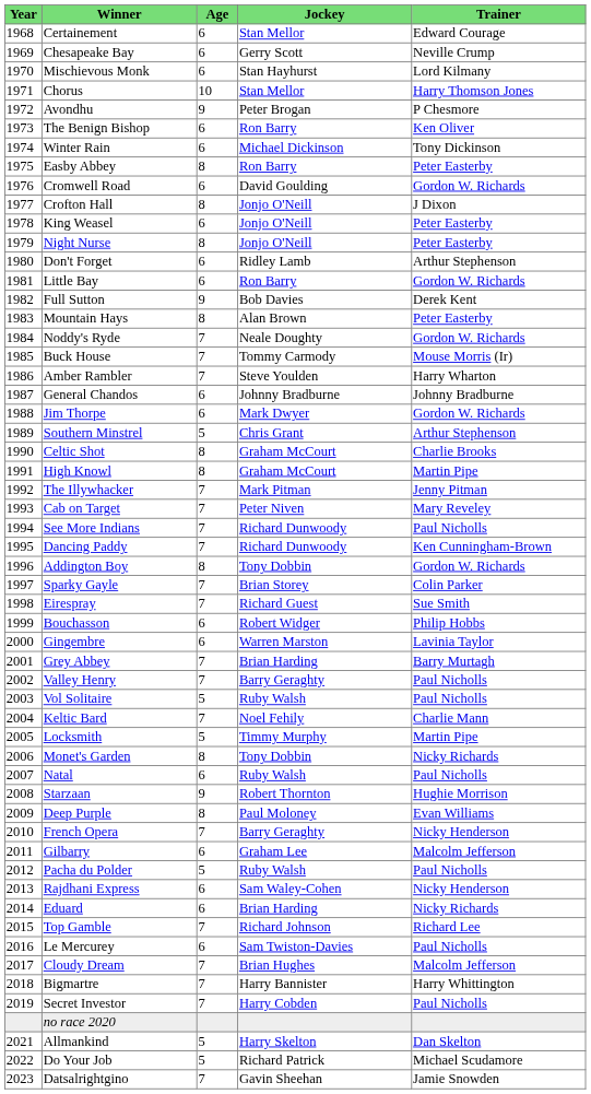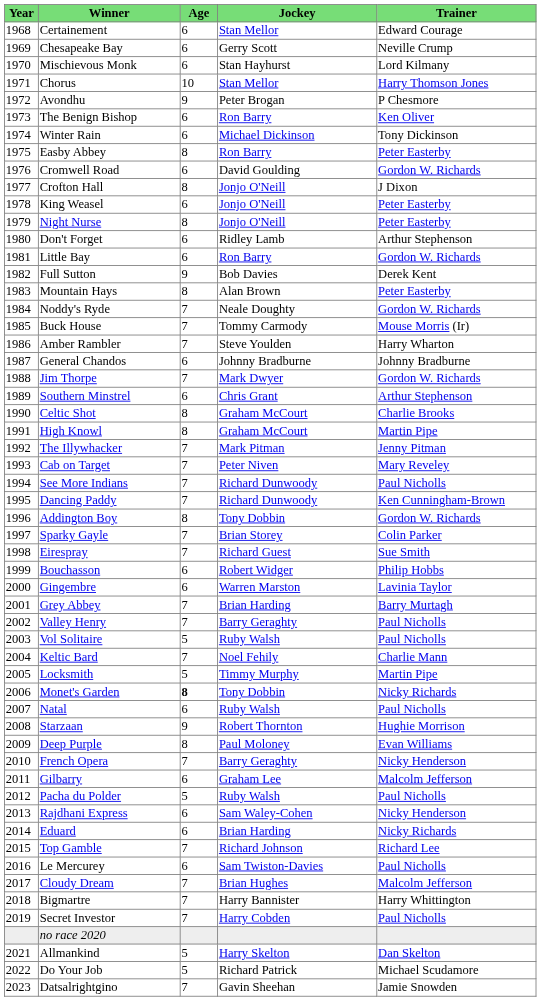Jim Thorpe | Age: 6 -> 7
Southern Minstrel | Age: 5 -> 6
Monet's Garden | Age: normal -> bold
